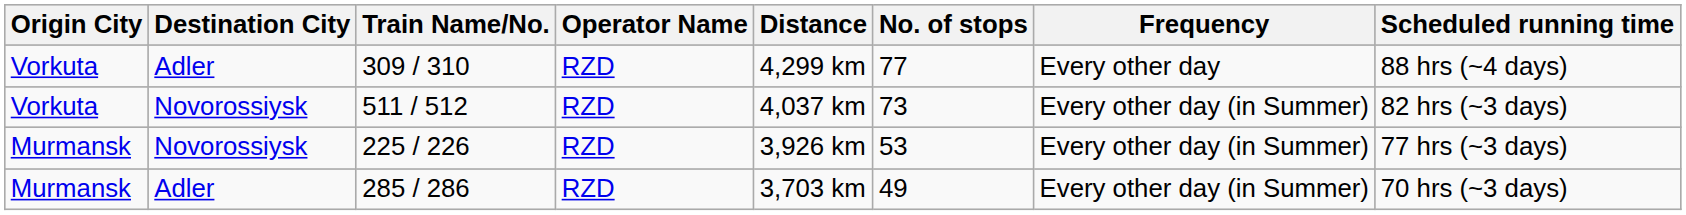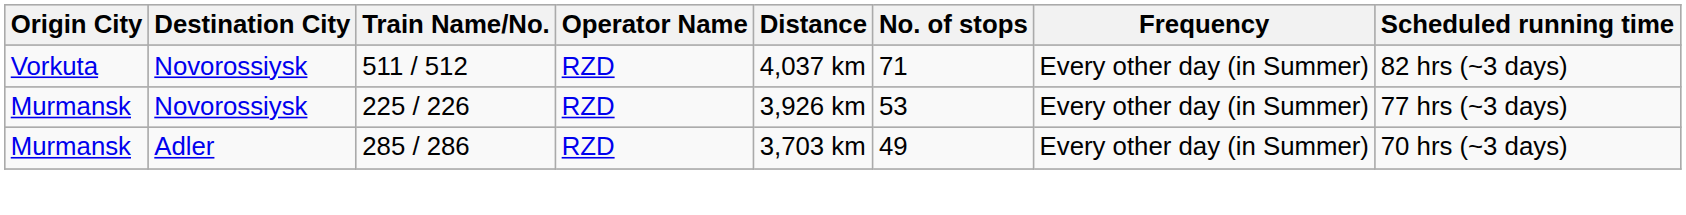- row: Vorkuta | Adler | 309 / 310 | RZD | 4,299 km | 77 | Every other day | 88 hrs (~4 days)
511 / 512 | No. of stops: 73 -> 71
